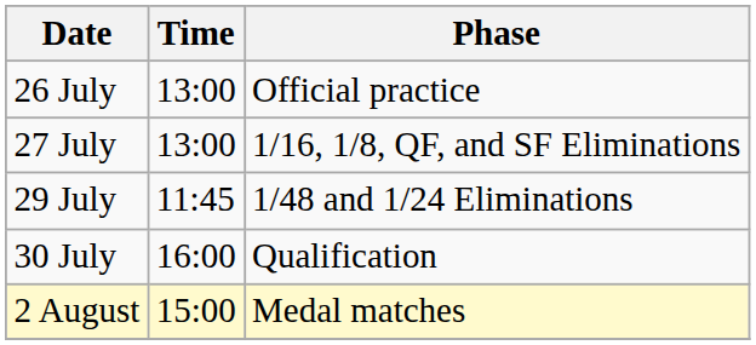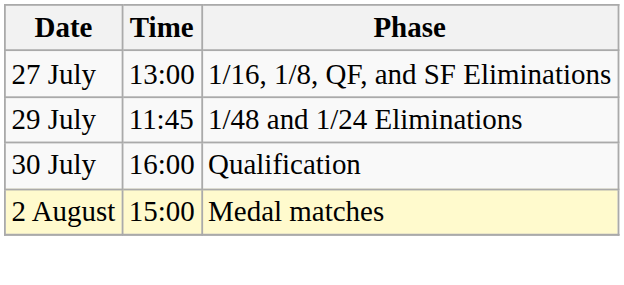- row: 26 July | 13:00 | Official practice
